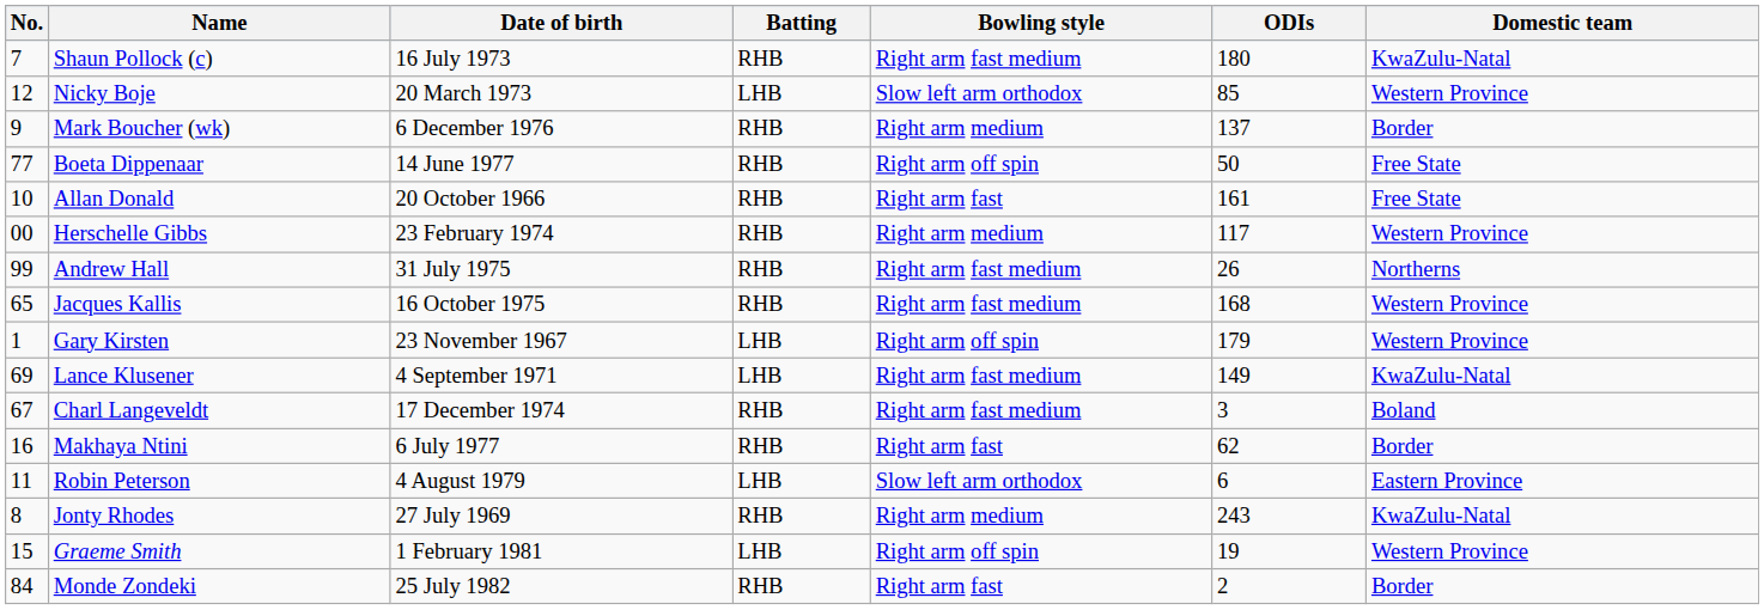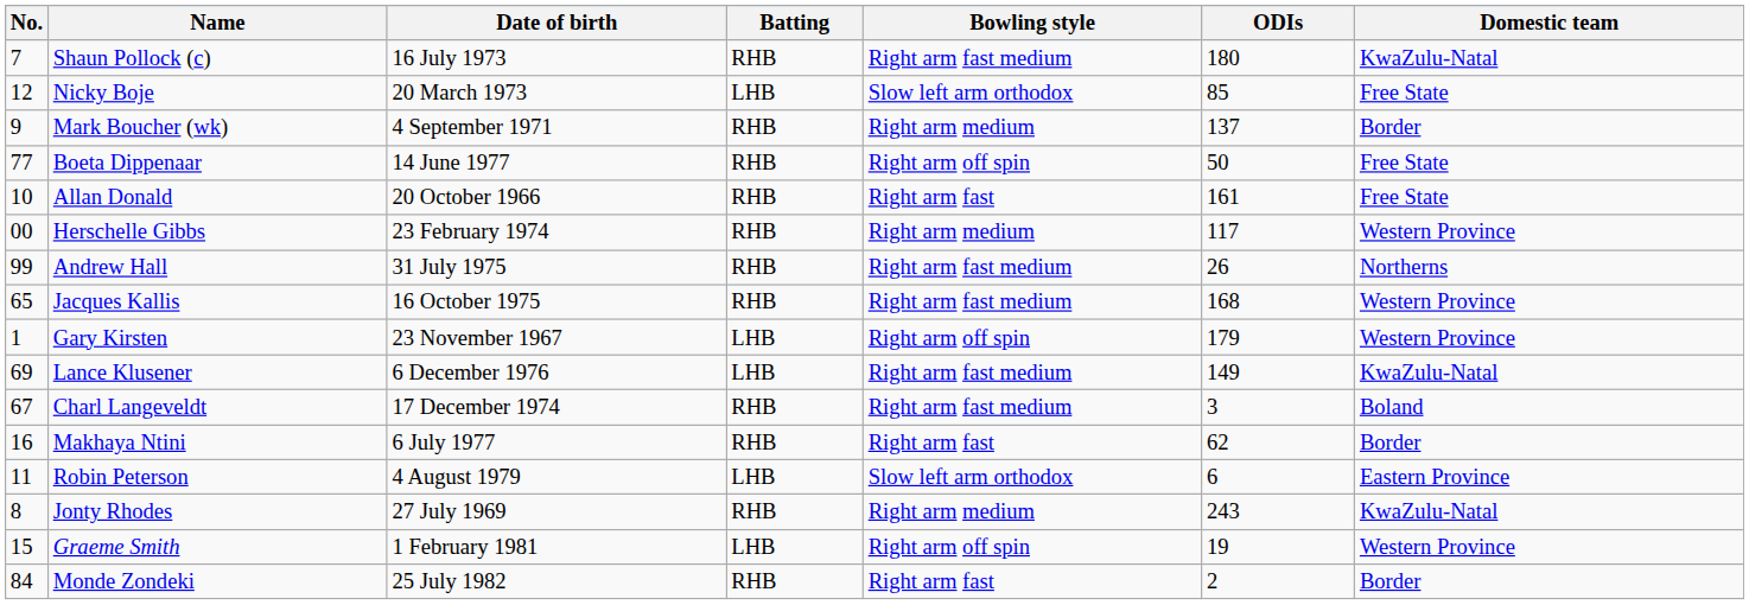Nicky Boje | Domestic team: Western Province -> Free State
Mark Boucher (wk) | Date of birth: 6 December 1976 -> 4 September 1971
Lance Klusener | Date of birth: 4 September 1971 -> 6 December 1976
